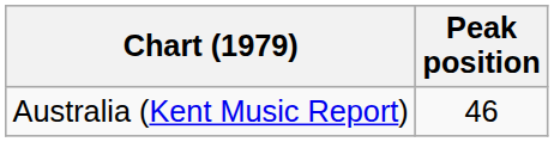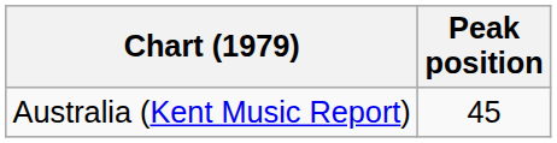Australia (Kent Music Report) | Peak position: 46 -> 45
